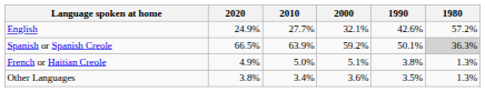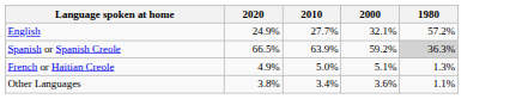- column: 1990 | 42.6% | 50.1% | 3.8% | 3.5%
Other Languages | 1980: 1.3% -> 1.1%
